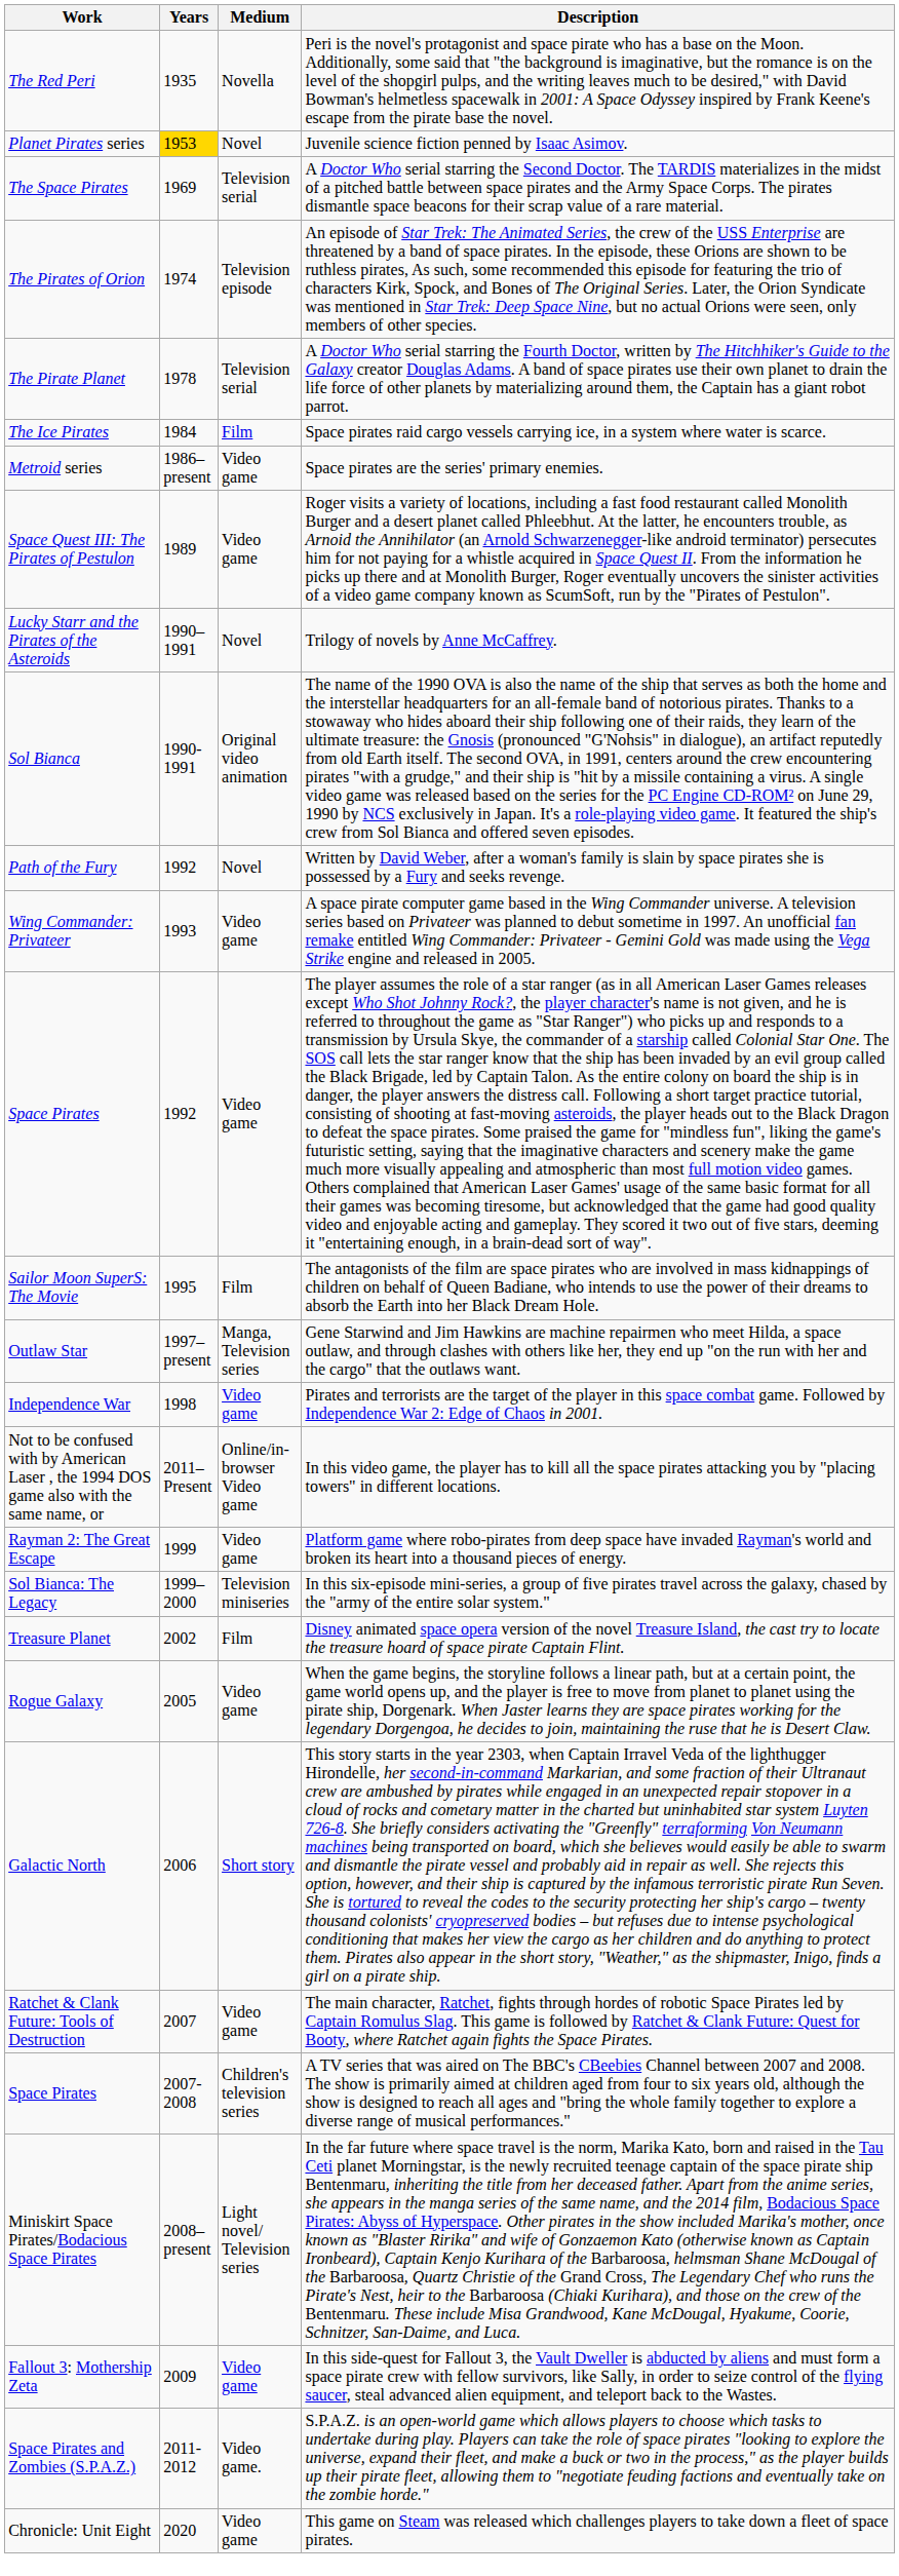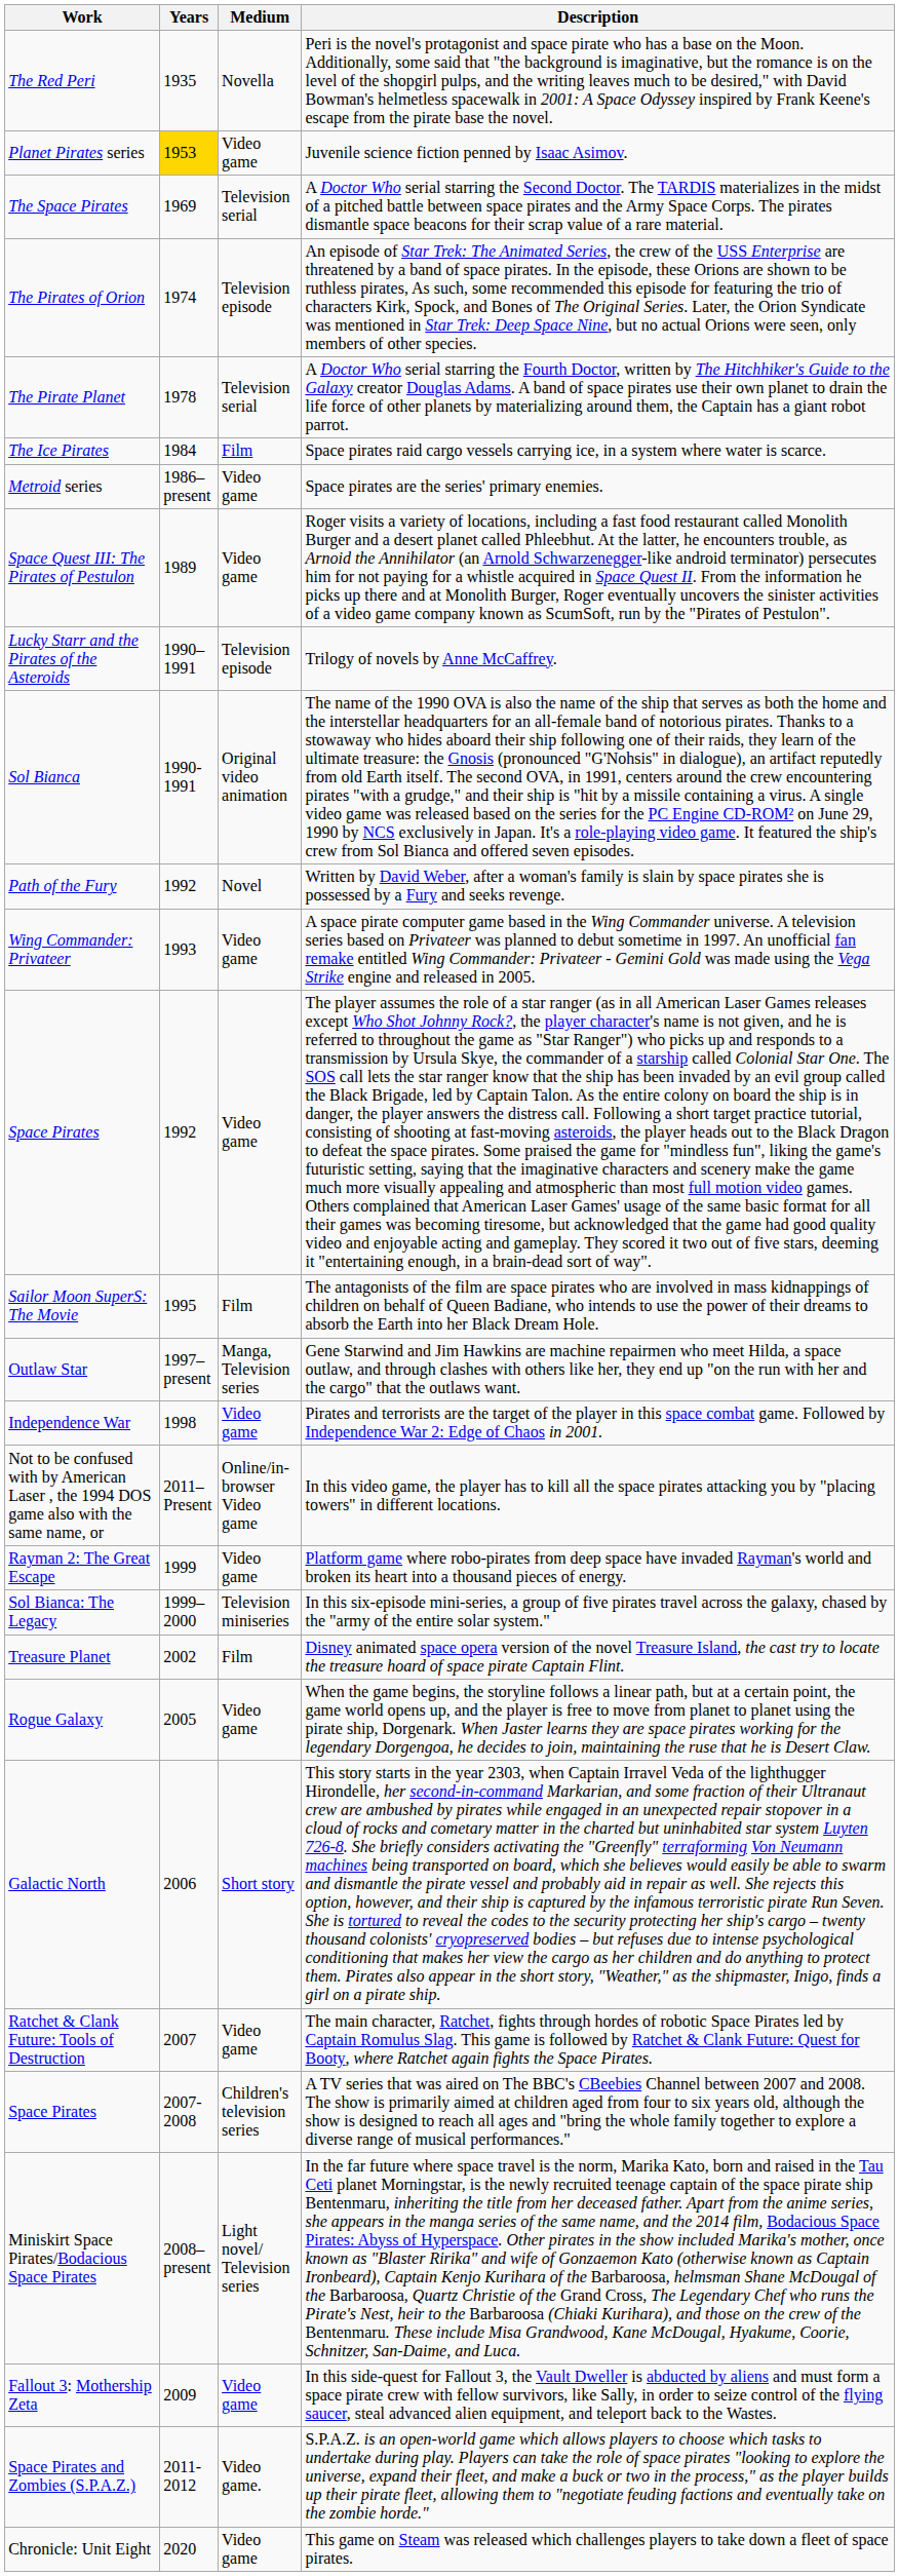Juvenile science fiction penned by Isaac Asimov. | Medium: Novel -> Video game
Trilogy of novels by Anne McCaffrey. | Medium: Novel -> Television episode
